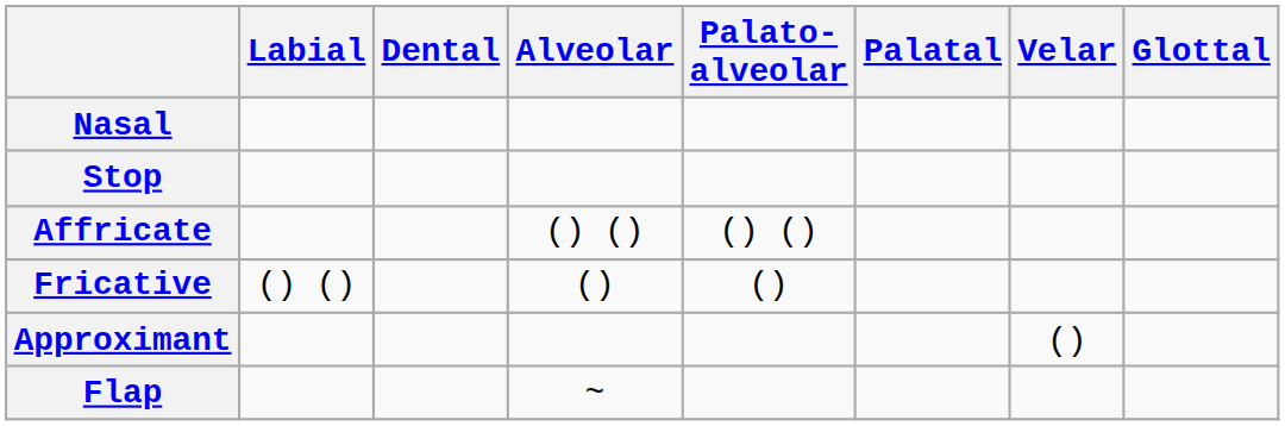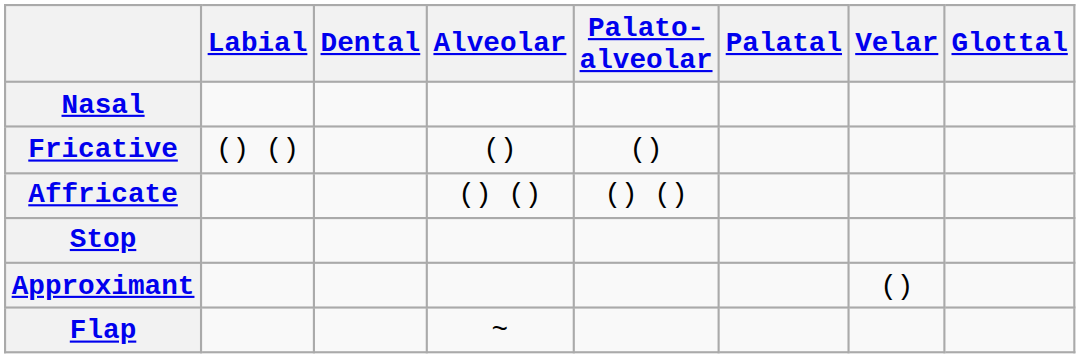rows swapped: Stop <-> Fricative
